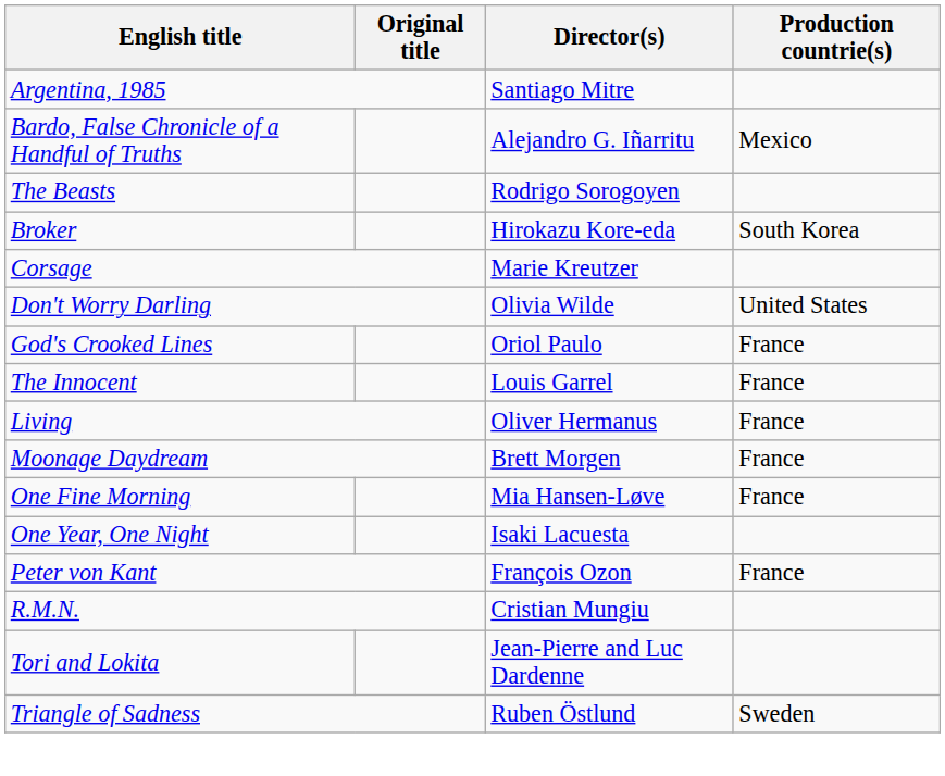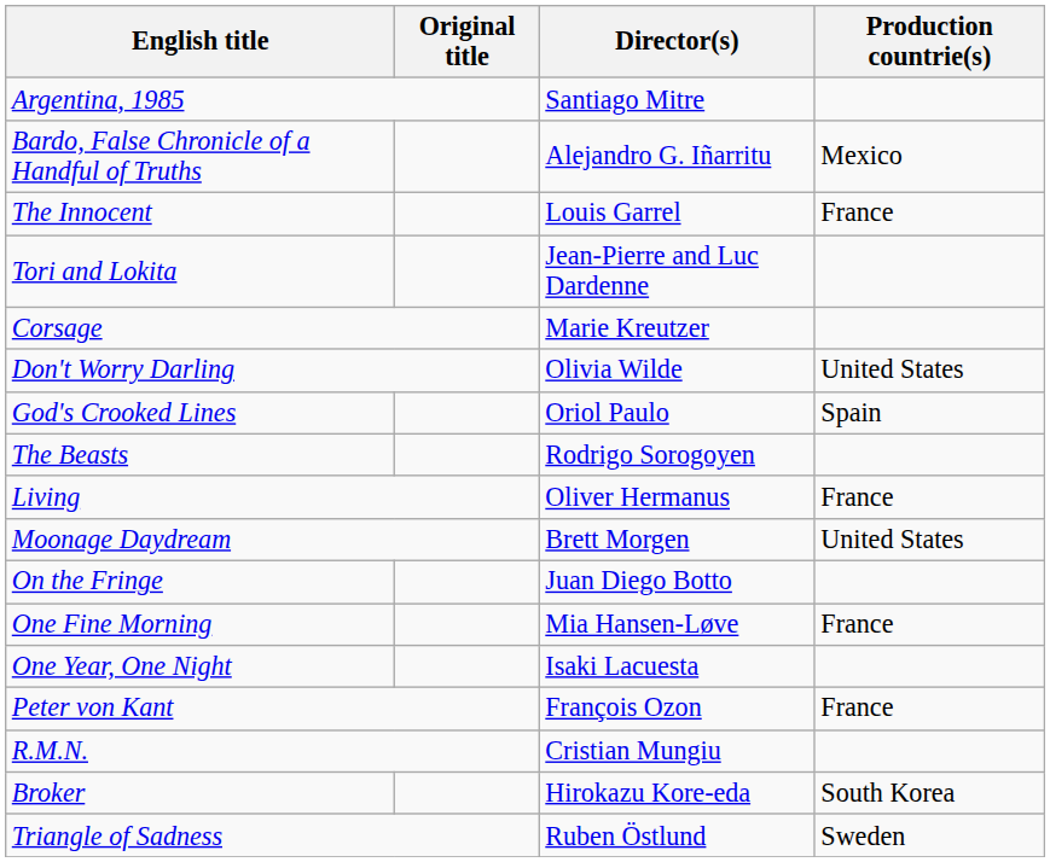rows swapped: The Beasts <-> The Innocent
rows swapped: Broker <-> Tori and Lokita
God's Crooked Lines | Production countrie(s): France -> Spain
Moonage Daydream | Production countrie(s): France -> United States
+ row: On the Fringe | Juan Diego Botto
